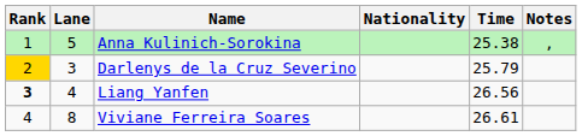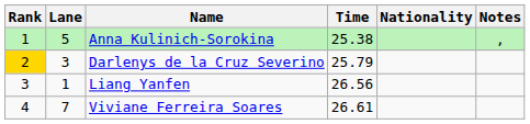columns swapped: Nationality <-> Time
Liang Yanfen | Rank: bold -> normal
Liang Yanfen | Lane: 4 -> 1
Viviane Ferreira Soares | Lane: 8 -> 7
